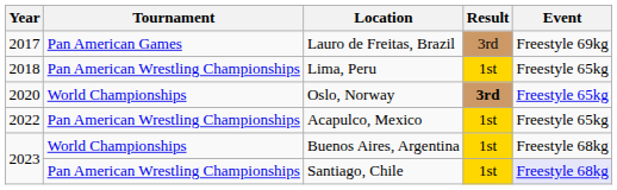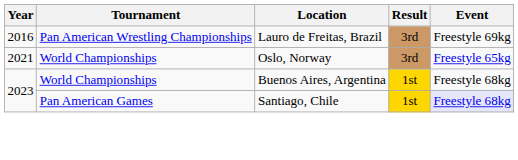Lauro de Freitas, Brazil | Year: 2017 -> 2016
Lauro de Freitas, Brazil | Tournament: Pan American Games -> Pan American Wrestling Championships
- row: 2018 | Pan American Wrestling Championships | Lima, Peru | 1st | Freestyle 65kg
Oslo, Norway | Year: 2020 -> 2021
Oslo, Norway | Result: bold -> normal
- row: 2022 | Pan American Wrestling Championships | Acapulco, Mexico | 1st | Freestyle 65kg
Santiago, Chile | Tournament: Pan American Wrestling Championships -> Pan American Games
